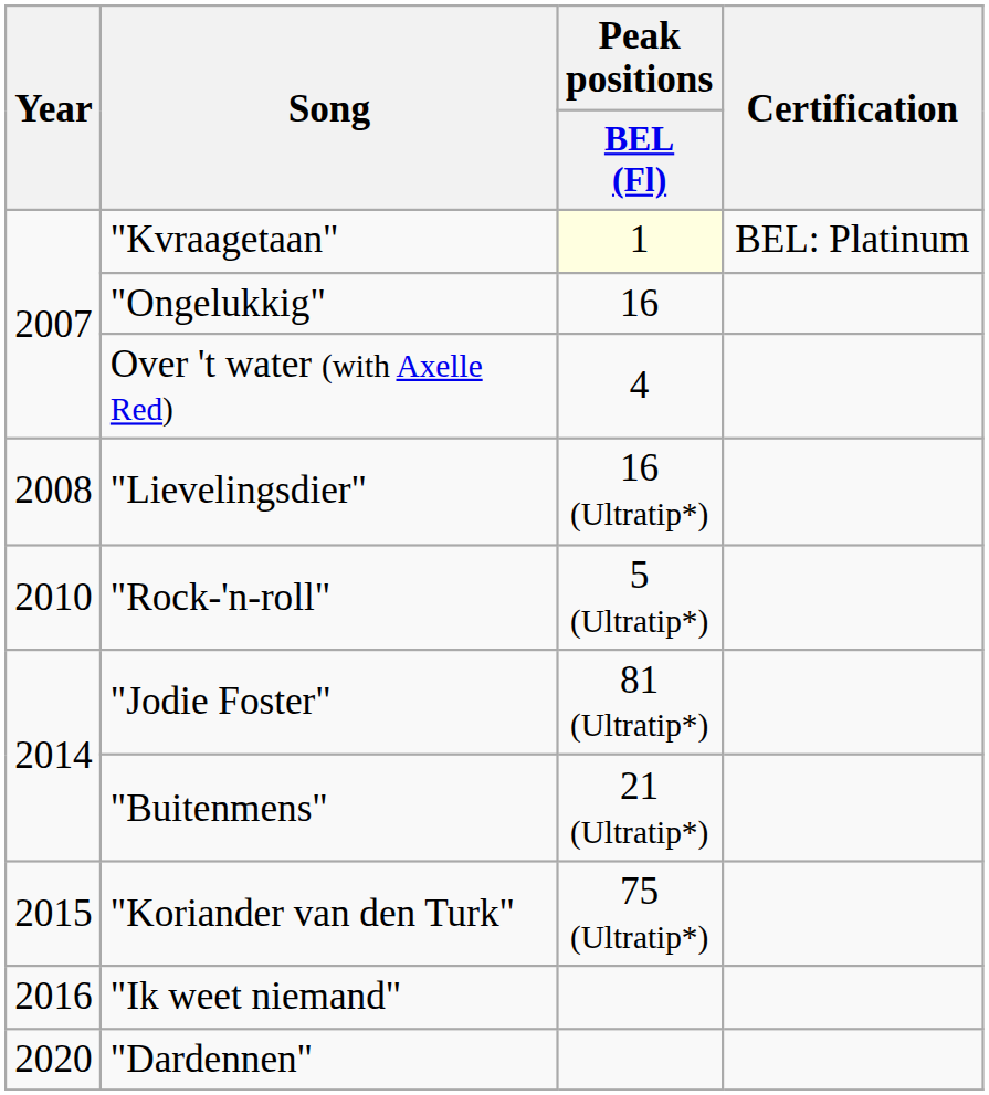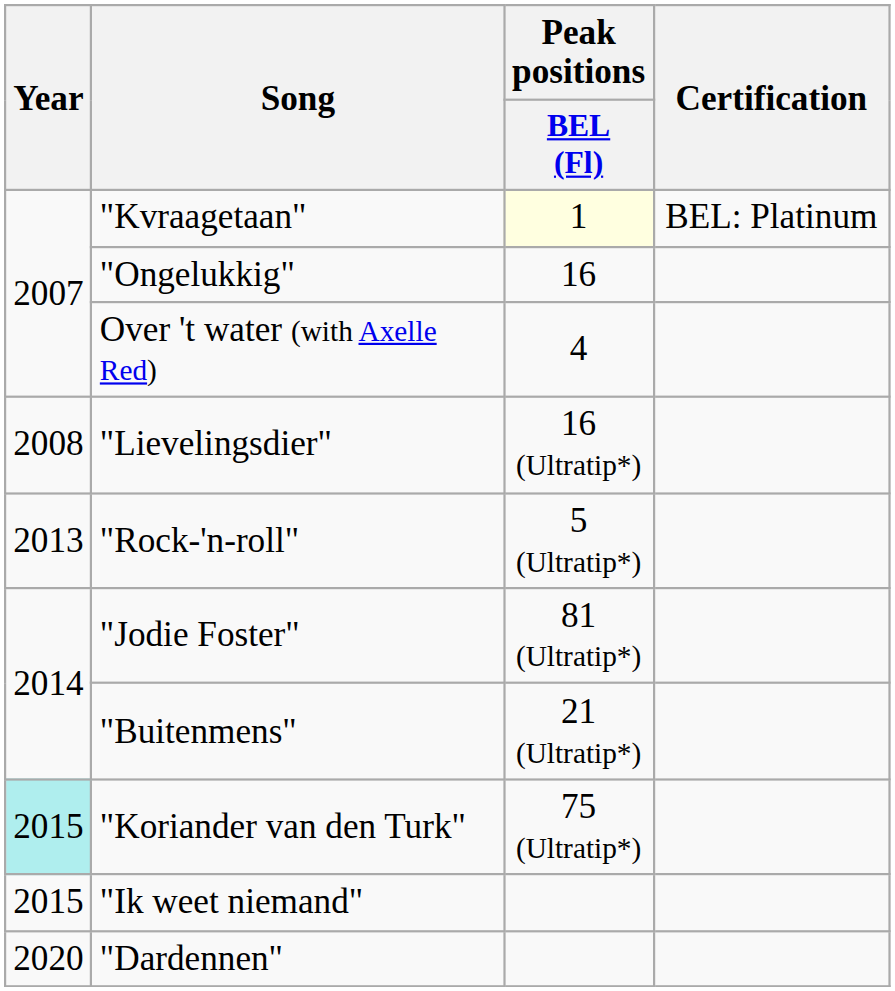"Rock-'n-roll" | Year: 2010 -> 2013
"Koriander van den Turk" | Year: no background -> paleturquoise background
"Ik weet niemand" | Year: 2016 -> 2015
